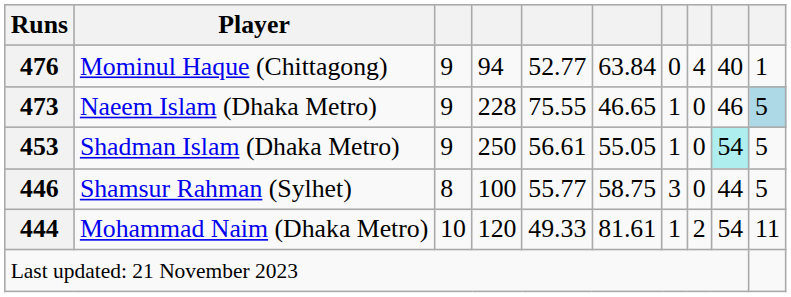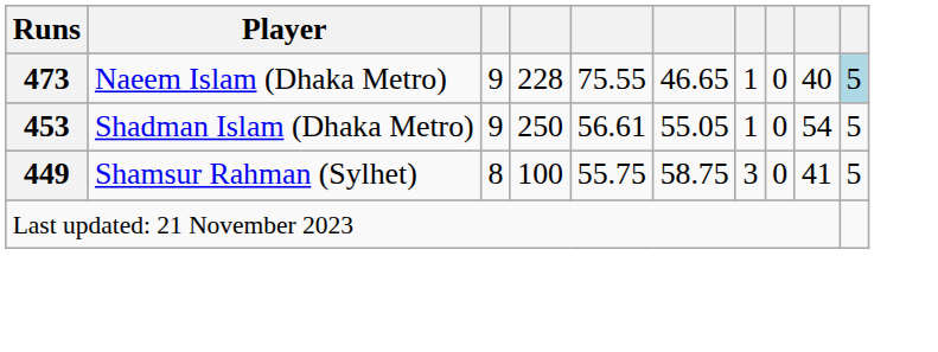- row: 476 | Mominul Haque (Chittagong) | 9 | 94 | 52.77 | 63.84 | 0 | 4 | 40 | 1
Naeem Islam (Dhaka Metro) | column 9: 46 -> 40
Shadman Islam (Dhaka Metro) | column 9: paleturquoise background -> no background
Shamsur Rahman (Sylhet) | Runs: 446 -> 449
Shamsur Rahman (Sylhet) | column 5: 55.77 -> 55.75
Shamsur Rahman (Sylhet) | column 9: 44 -> 41
- row: 444 | Mohammad Naim (Dhaka Metro) | 10 | 120 | 49.33 | 81.61 | 1 | 2 | 54 | 11
